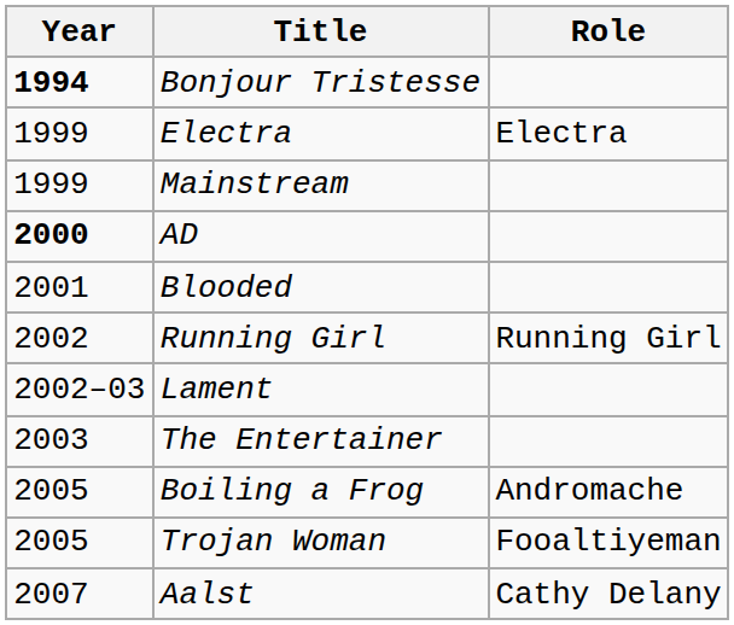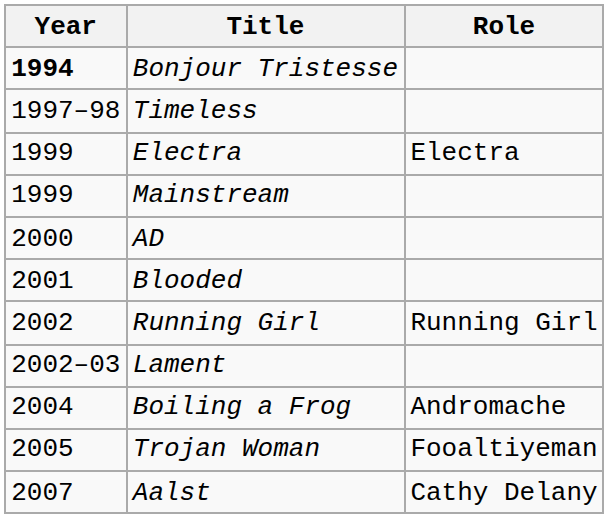+ row: 1997–98 | Timeless
AD | Year: bold -> normal
- row: 2003 | The Entertainer
Boiling a Frog | Year: 2005 -> 2004
